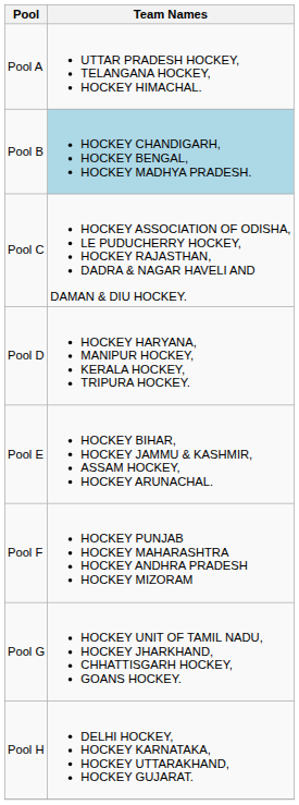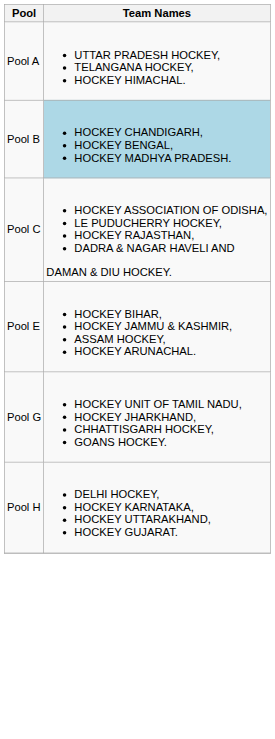- row: Pool D | HOCKEY HARYANA, MANIPUR HOCKEY, KERALA HOCKEY, TRIPURA HOCKEY.
- row: Pool F | HOCKEY PUNJAB HOCKEY MAHARASHTRA HOCKEY ANDHRA PRADESH HOCKEY MIZORAM
